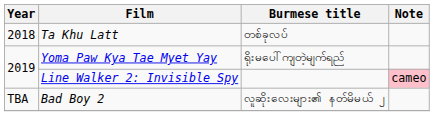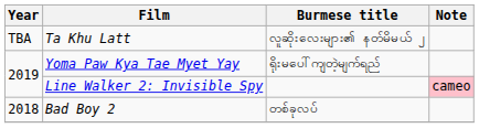Ta Khu Latt | Year: 2018 -> TBA
Ta Khu Latt | Burmese title: တစ်ခုလပ် -> လူဆိုးလေးများ၏ နတ်မိမယ် ၂
Bad Boy 2 | Year: TBA -> 2018
Bad Boy 2 | Burmese title: လူဆိုးလေးများ၏ နတ်မိမယ် ၂ -> တစ်ခုလပ်
